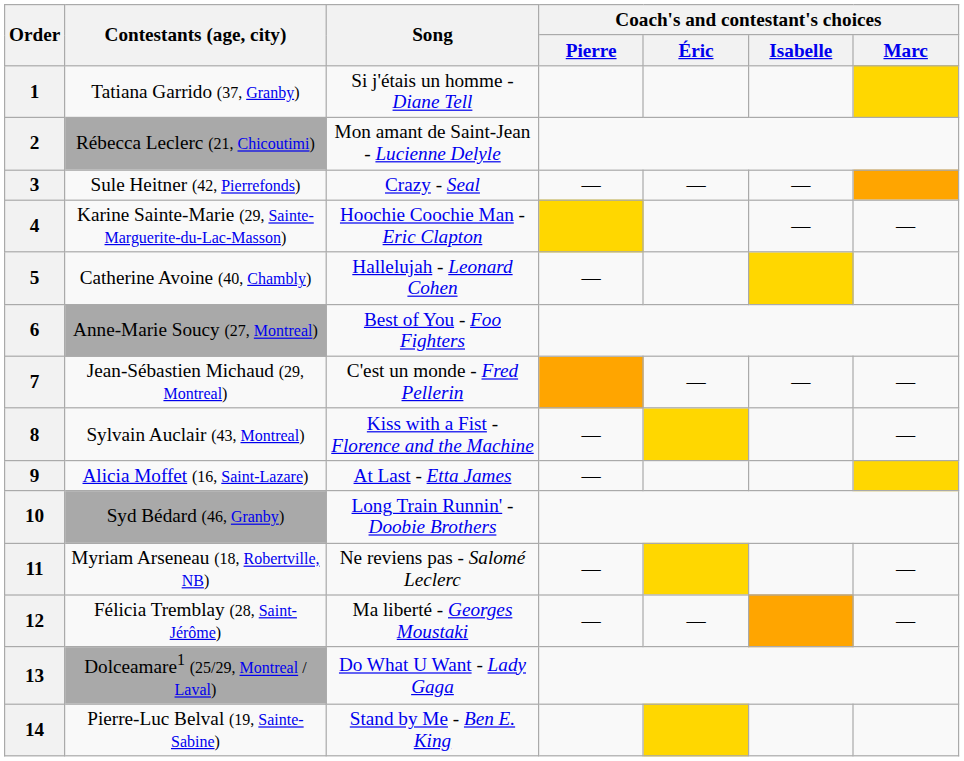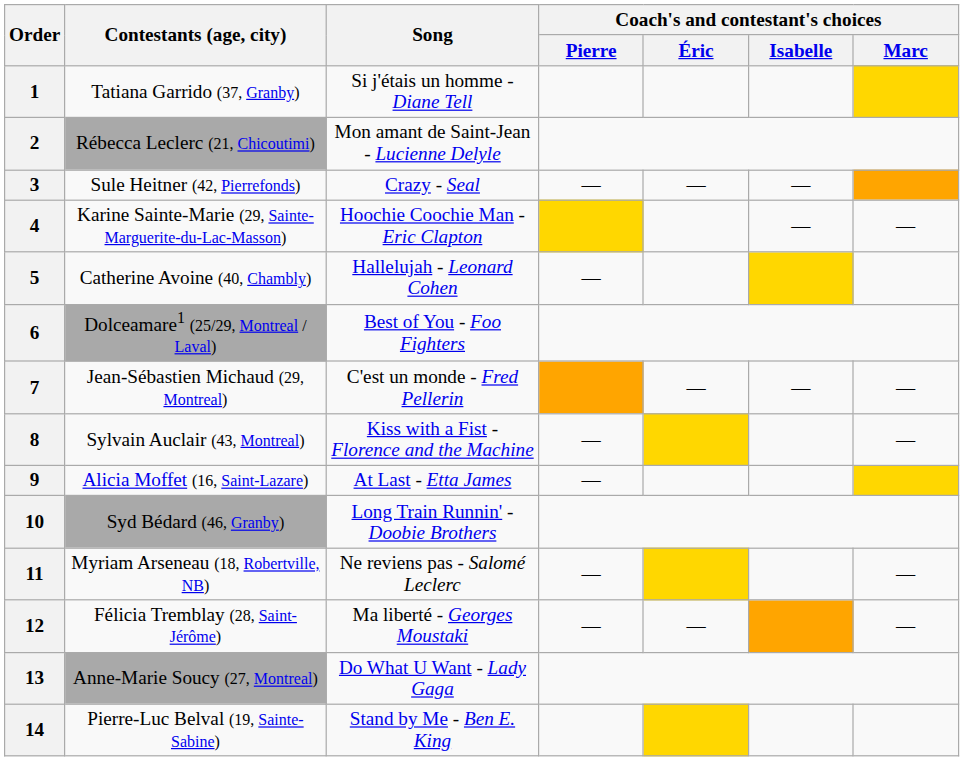6 | Contestants (age, city): Anne-Marie Soucy (27, Montreal) -> Dolceamare1 (25/29, Montreal / Laval)
13 | Contestants (age, city): Dolceamare1 (25/29, Montreal / Laval) -> Anne-Marie Soucy (27, Montreal)
